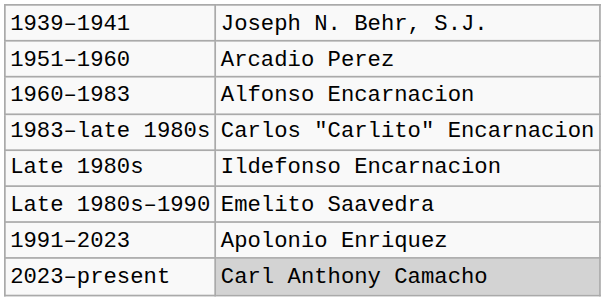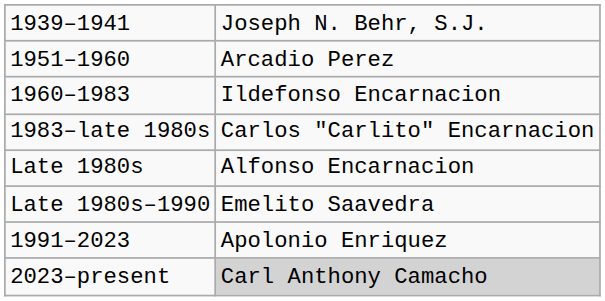1960–1983 | column 2: Alfonso Encarnacion -> Ildefonso Encarnacion
Late 1980s | column 2: Ildefonso Encarnacion -> Alfonso Encarnacion
